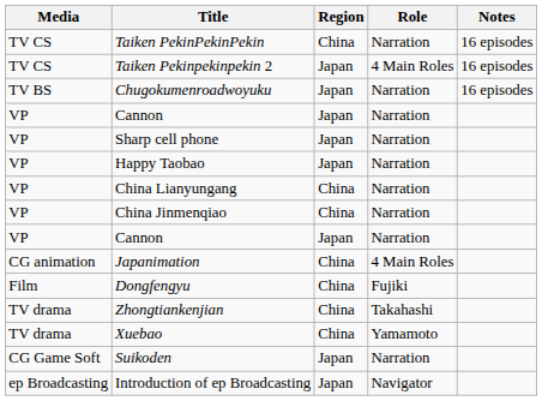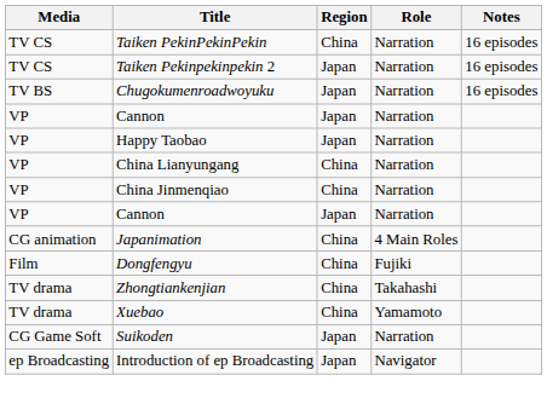Taiken Pekinpekinpekin 2 | Role: 4 Main Roles -> Narration
- row: VP | Sharp cell phone | Japan | Narration
